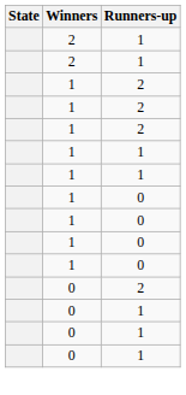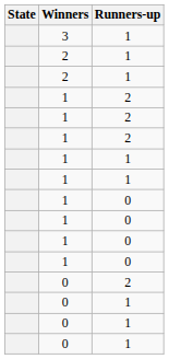+ row: 3 | 1
